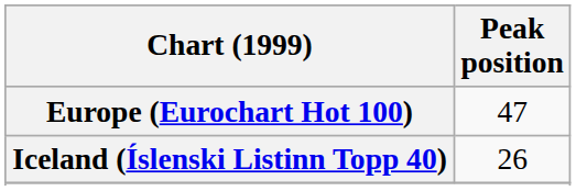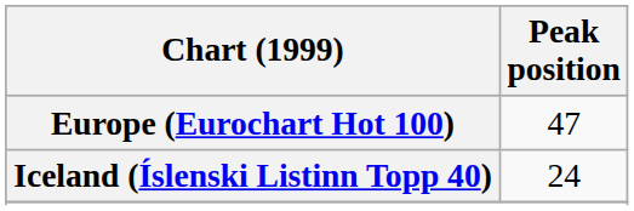Iceland (Íslenski Listinn Topp 40) | Peak position: 26 -> 24
